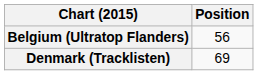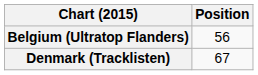Denmark (Tracklisten) | Position: 69 -> 67
